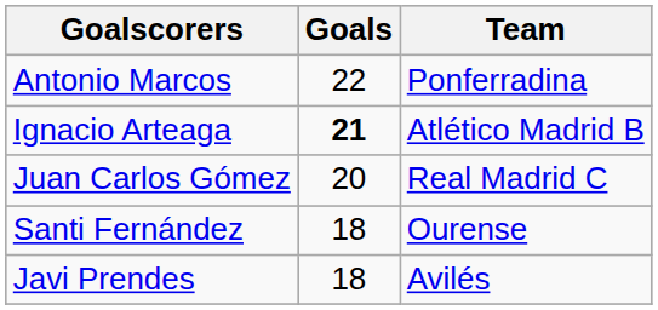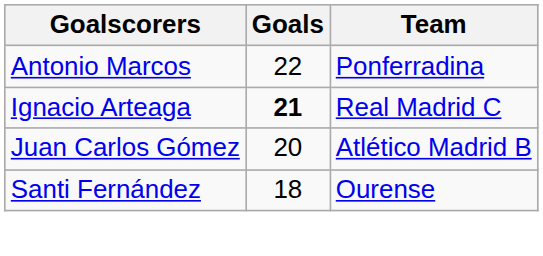Ignacio Arteaga | Team: Atlético Madrid B -> Real Madrid C
Juan Carlos Gómez | Team: Real Madrid C -> Atlético Madrid B
- row: Javi Prendes | 18 | Avilés
